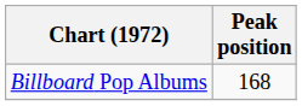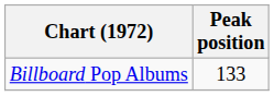Billboard Pop Albums | Peak position: 168 -> 133
